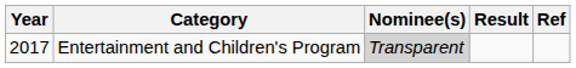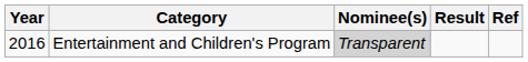Entertainment and Children's Program | Year: 2017 -> 2016
